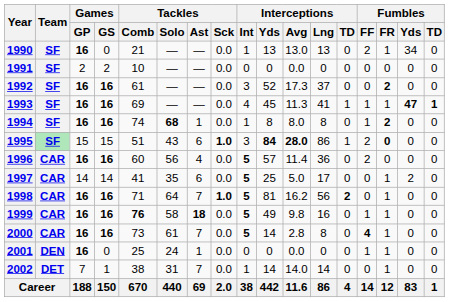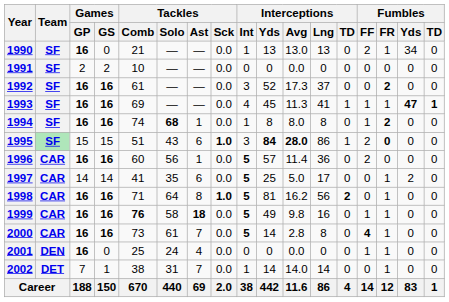1996 | Tackles / Ast: 4 -> 1
1998 | Tackles / Ast: 7 -> 8
2001 | Tackles / Ast: 1 -> 4
